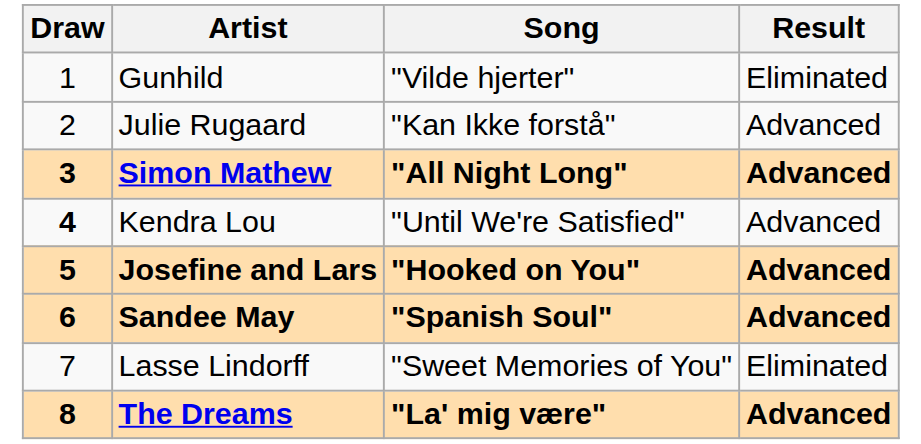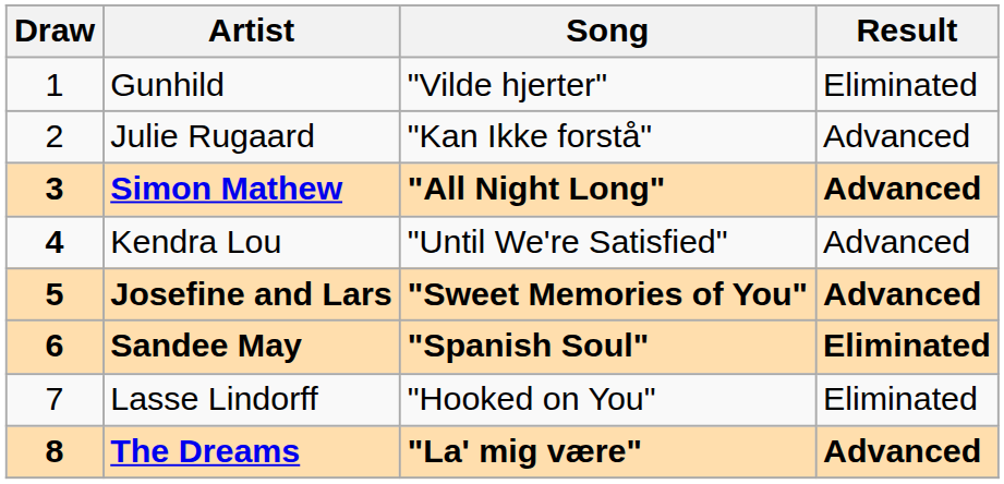Josefine and Lars | Song: "Hooked on You" -> "Sweet Memories of You"
Sandee May | Result: Advanced -> Eliminated
Lasse Lindorff | Song: "Sweet Memories of You" -> "Hooked on You"
